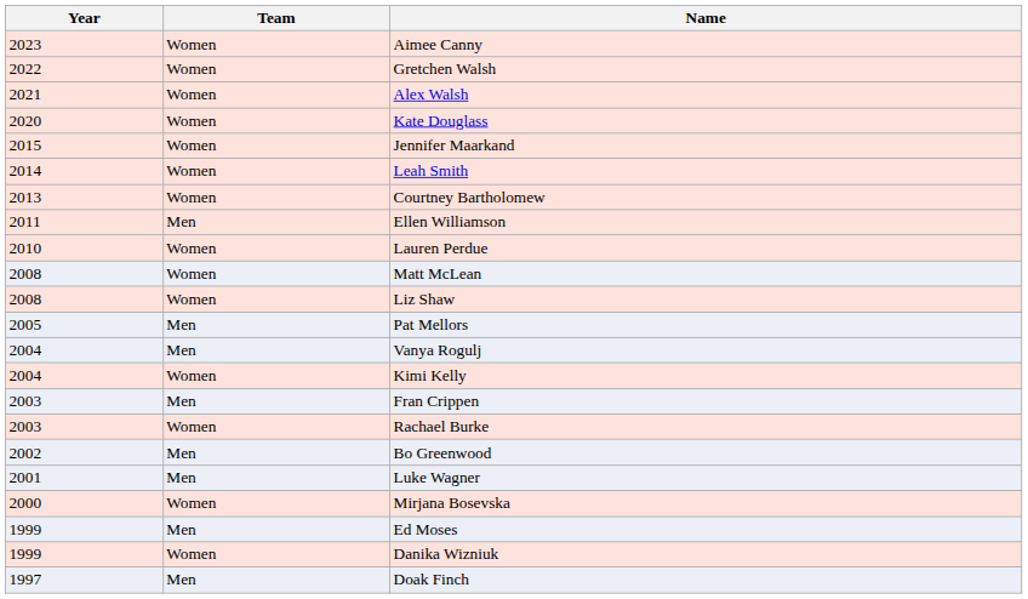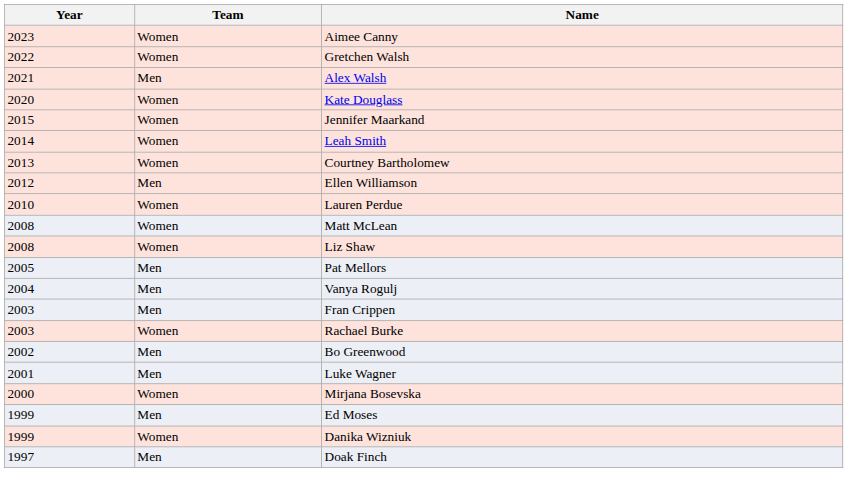Alex Walsh | Team: Women -> Men
Ellen Williamson | Year: 2011 -> 2012
- row: 2004 | Women | Kimi Kelly
